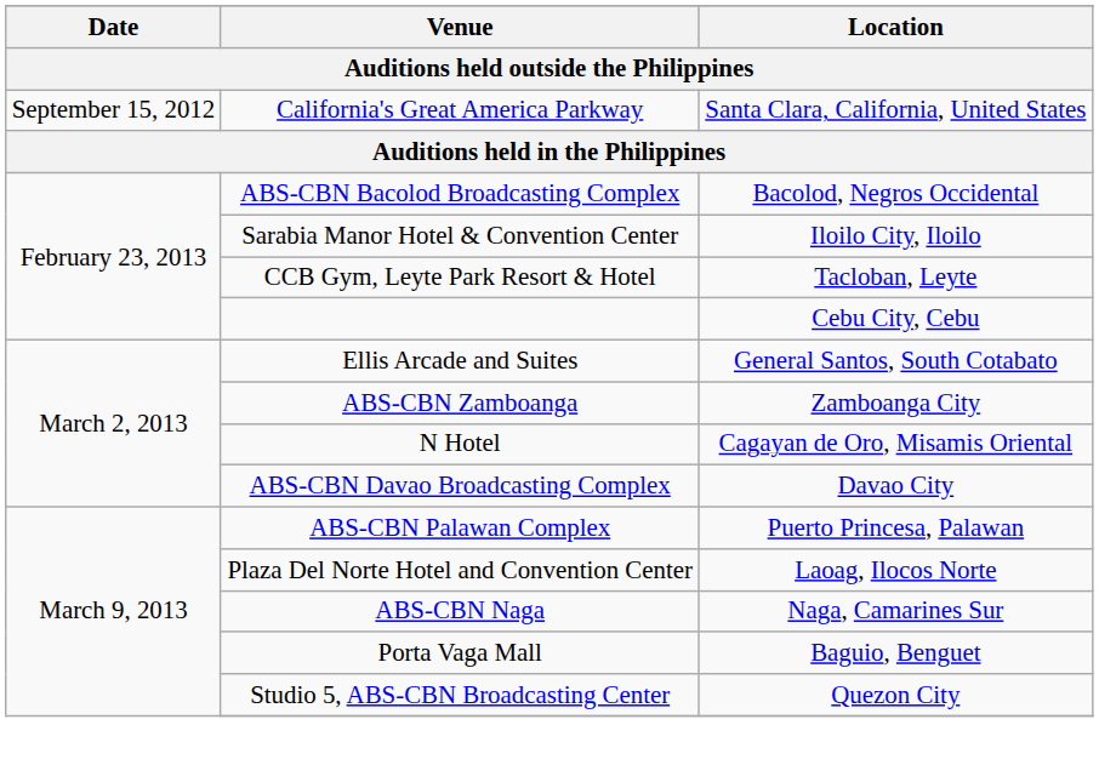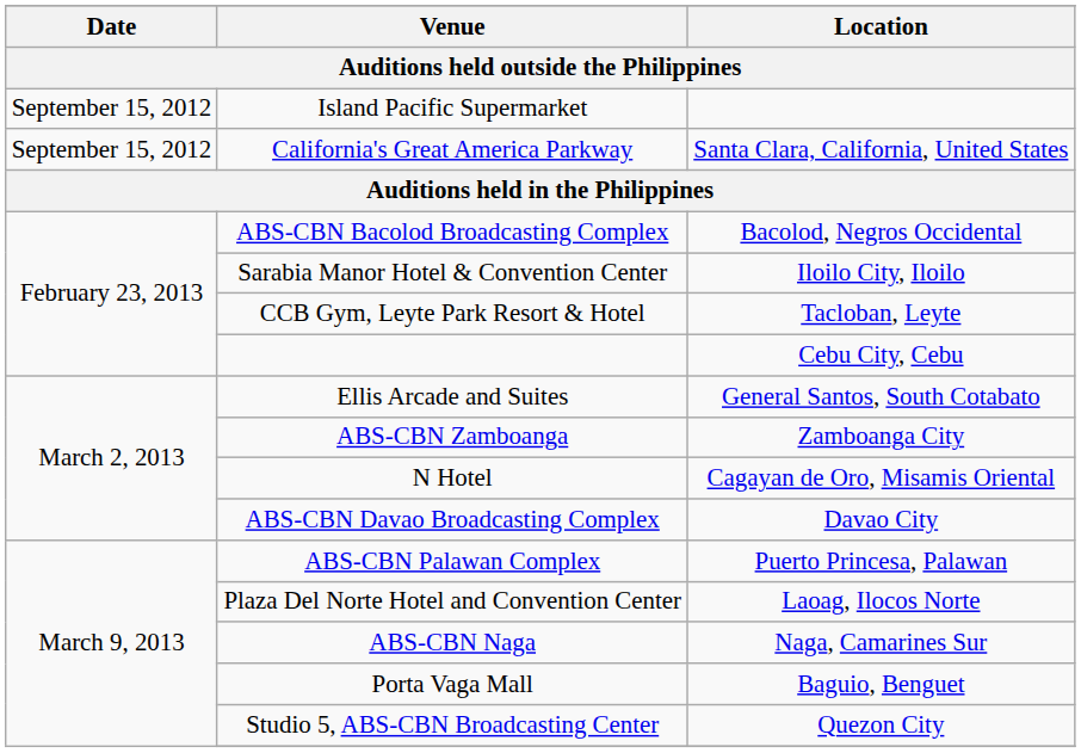+ row: September 15, 2012 | Island Pacific Supermarket
